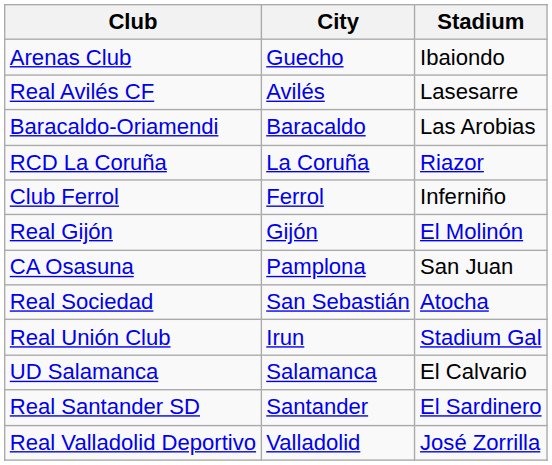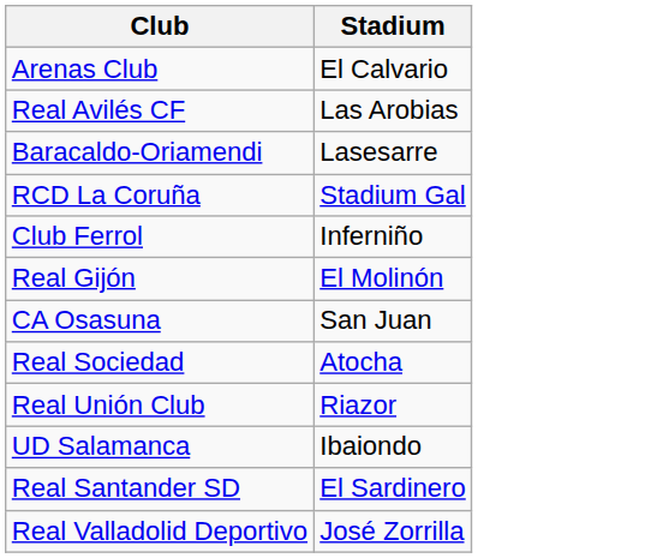- column: City | Guecho | Avilés | Baracaldo | La Coruña | Ferrol | Gijón | Pamplona | San Sebastián | Irun | Salamanca | Santander | Valladolid
Arenas Club | Stadium: Ibaiondo -> El Calvario
Real Avilés CF | Stadium: Lasesarre -> Las Arobias
Baracaldo-Oriamendi | Stadium: Las Arobias -> Lasesarre
RCD La Coruña | Stadium: Riazor -> Stadium Gal
Real Unión Club | Stadium: Stadium Gal -> Riazor
UD Salamanca | Stadium: El Calvario -> Ibaiondo
